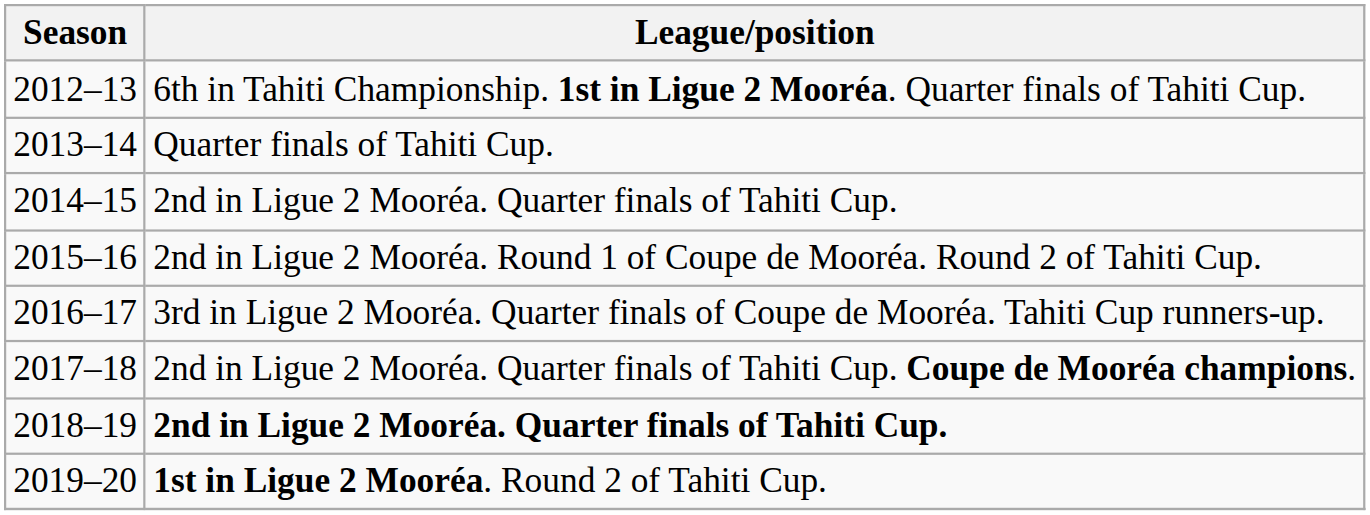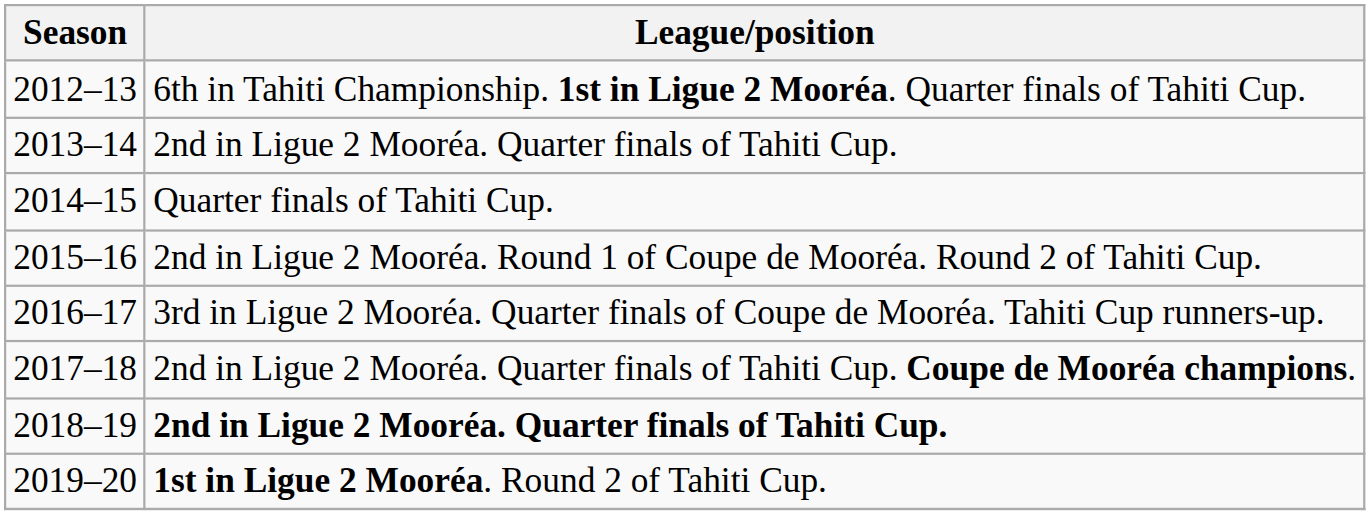2013–14 | League/position: Quarter finals of Tahiti Cup. -> 2nd in Ligue 2 Mooréa. Quarter finals of Tahiti Cup.
2014–15 | League/position: 2nd in Ligue 2 Mooréa. Quarter finals of Tahiti Cup. -> Quarter finals of Tahiti Cup.
